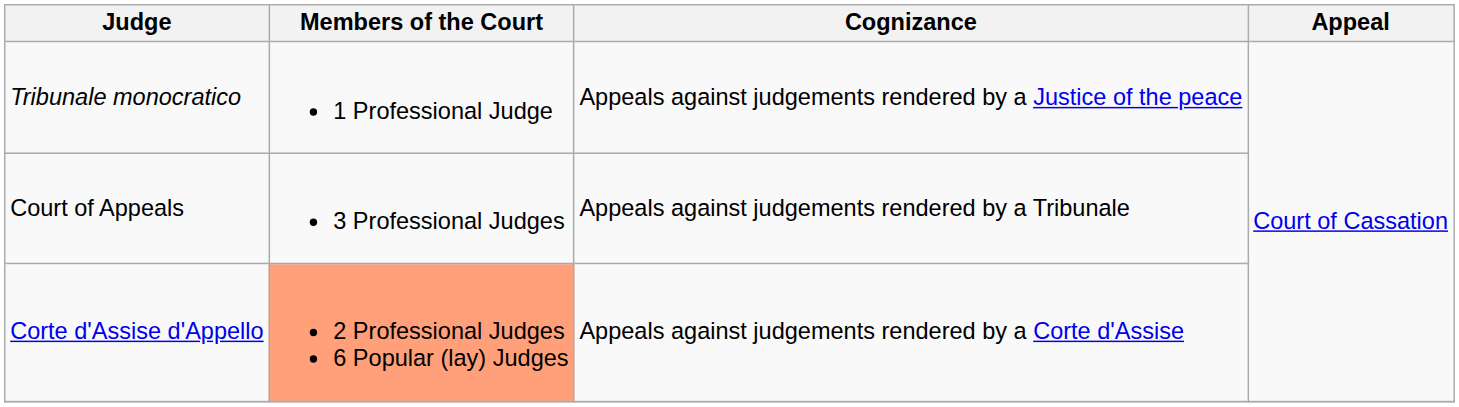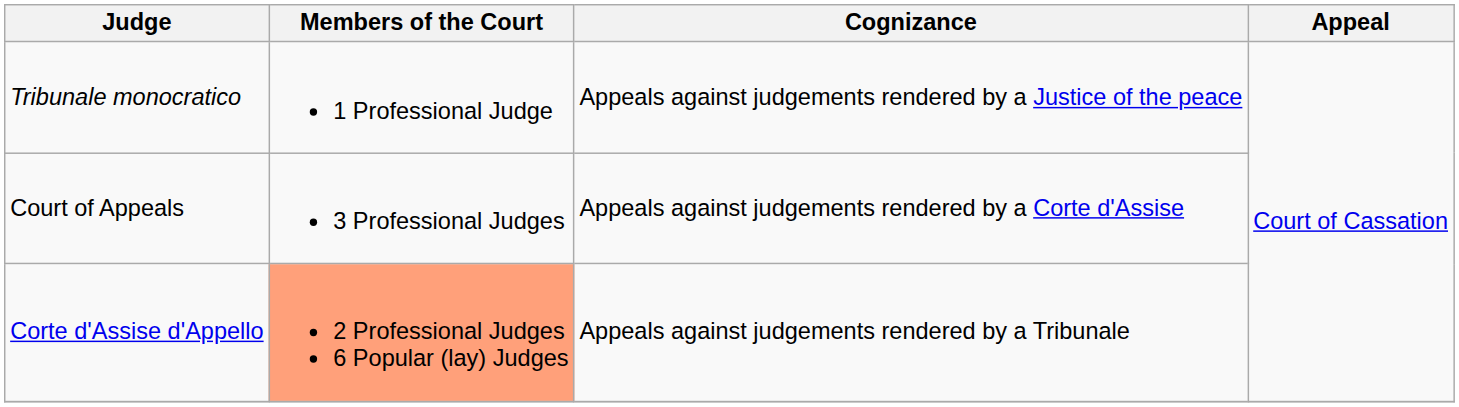Court of Appeals | Cognizance: Appeals against judgements rendered by a Tribunale -> Appeals against judgements rendered by a Corte d'Assise
Corte d'Assise d'Appello | Cognizance: Appeals against judgements rendered by a Corte d'Assise -> Appeals against judgements rendered by a Tribunale
